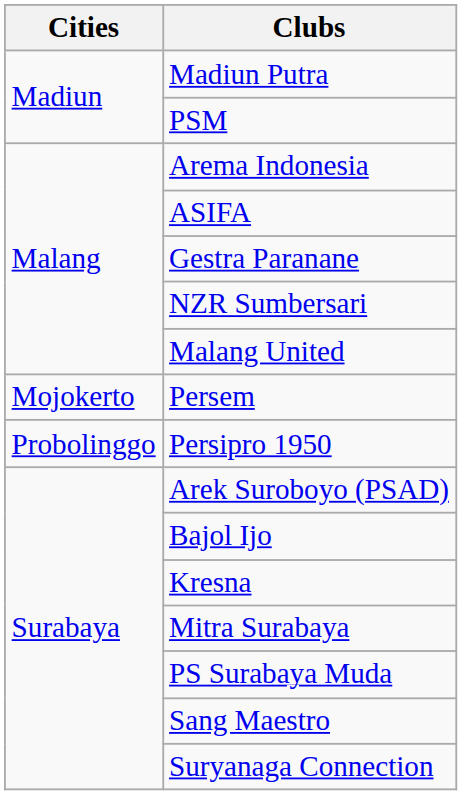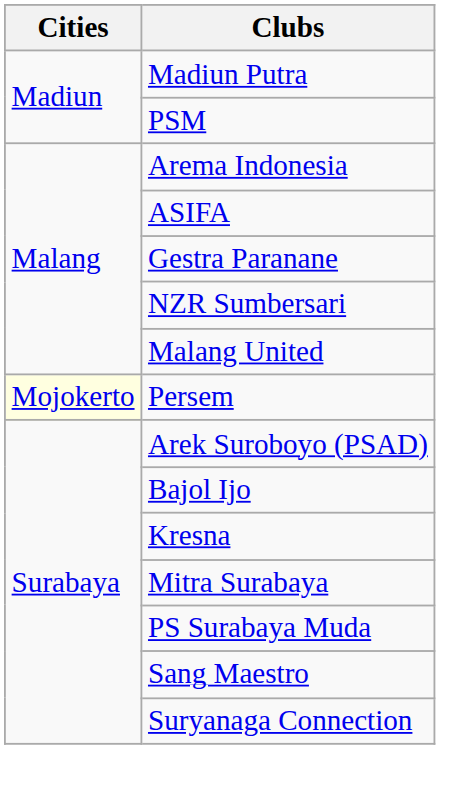Persem | Cities: no background -> lightyellow background
- row: Probolinggo | Persipro 1950
